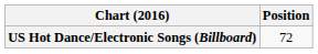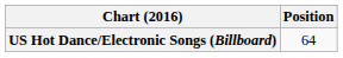US Hot Dance/Electronic Songs (Billboard) | Position: 72 -> 64
